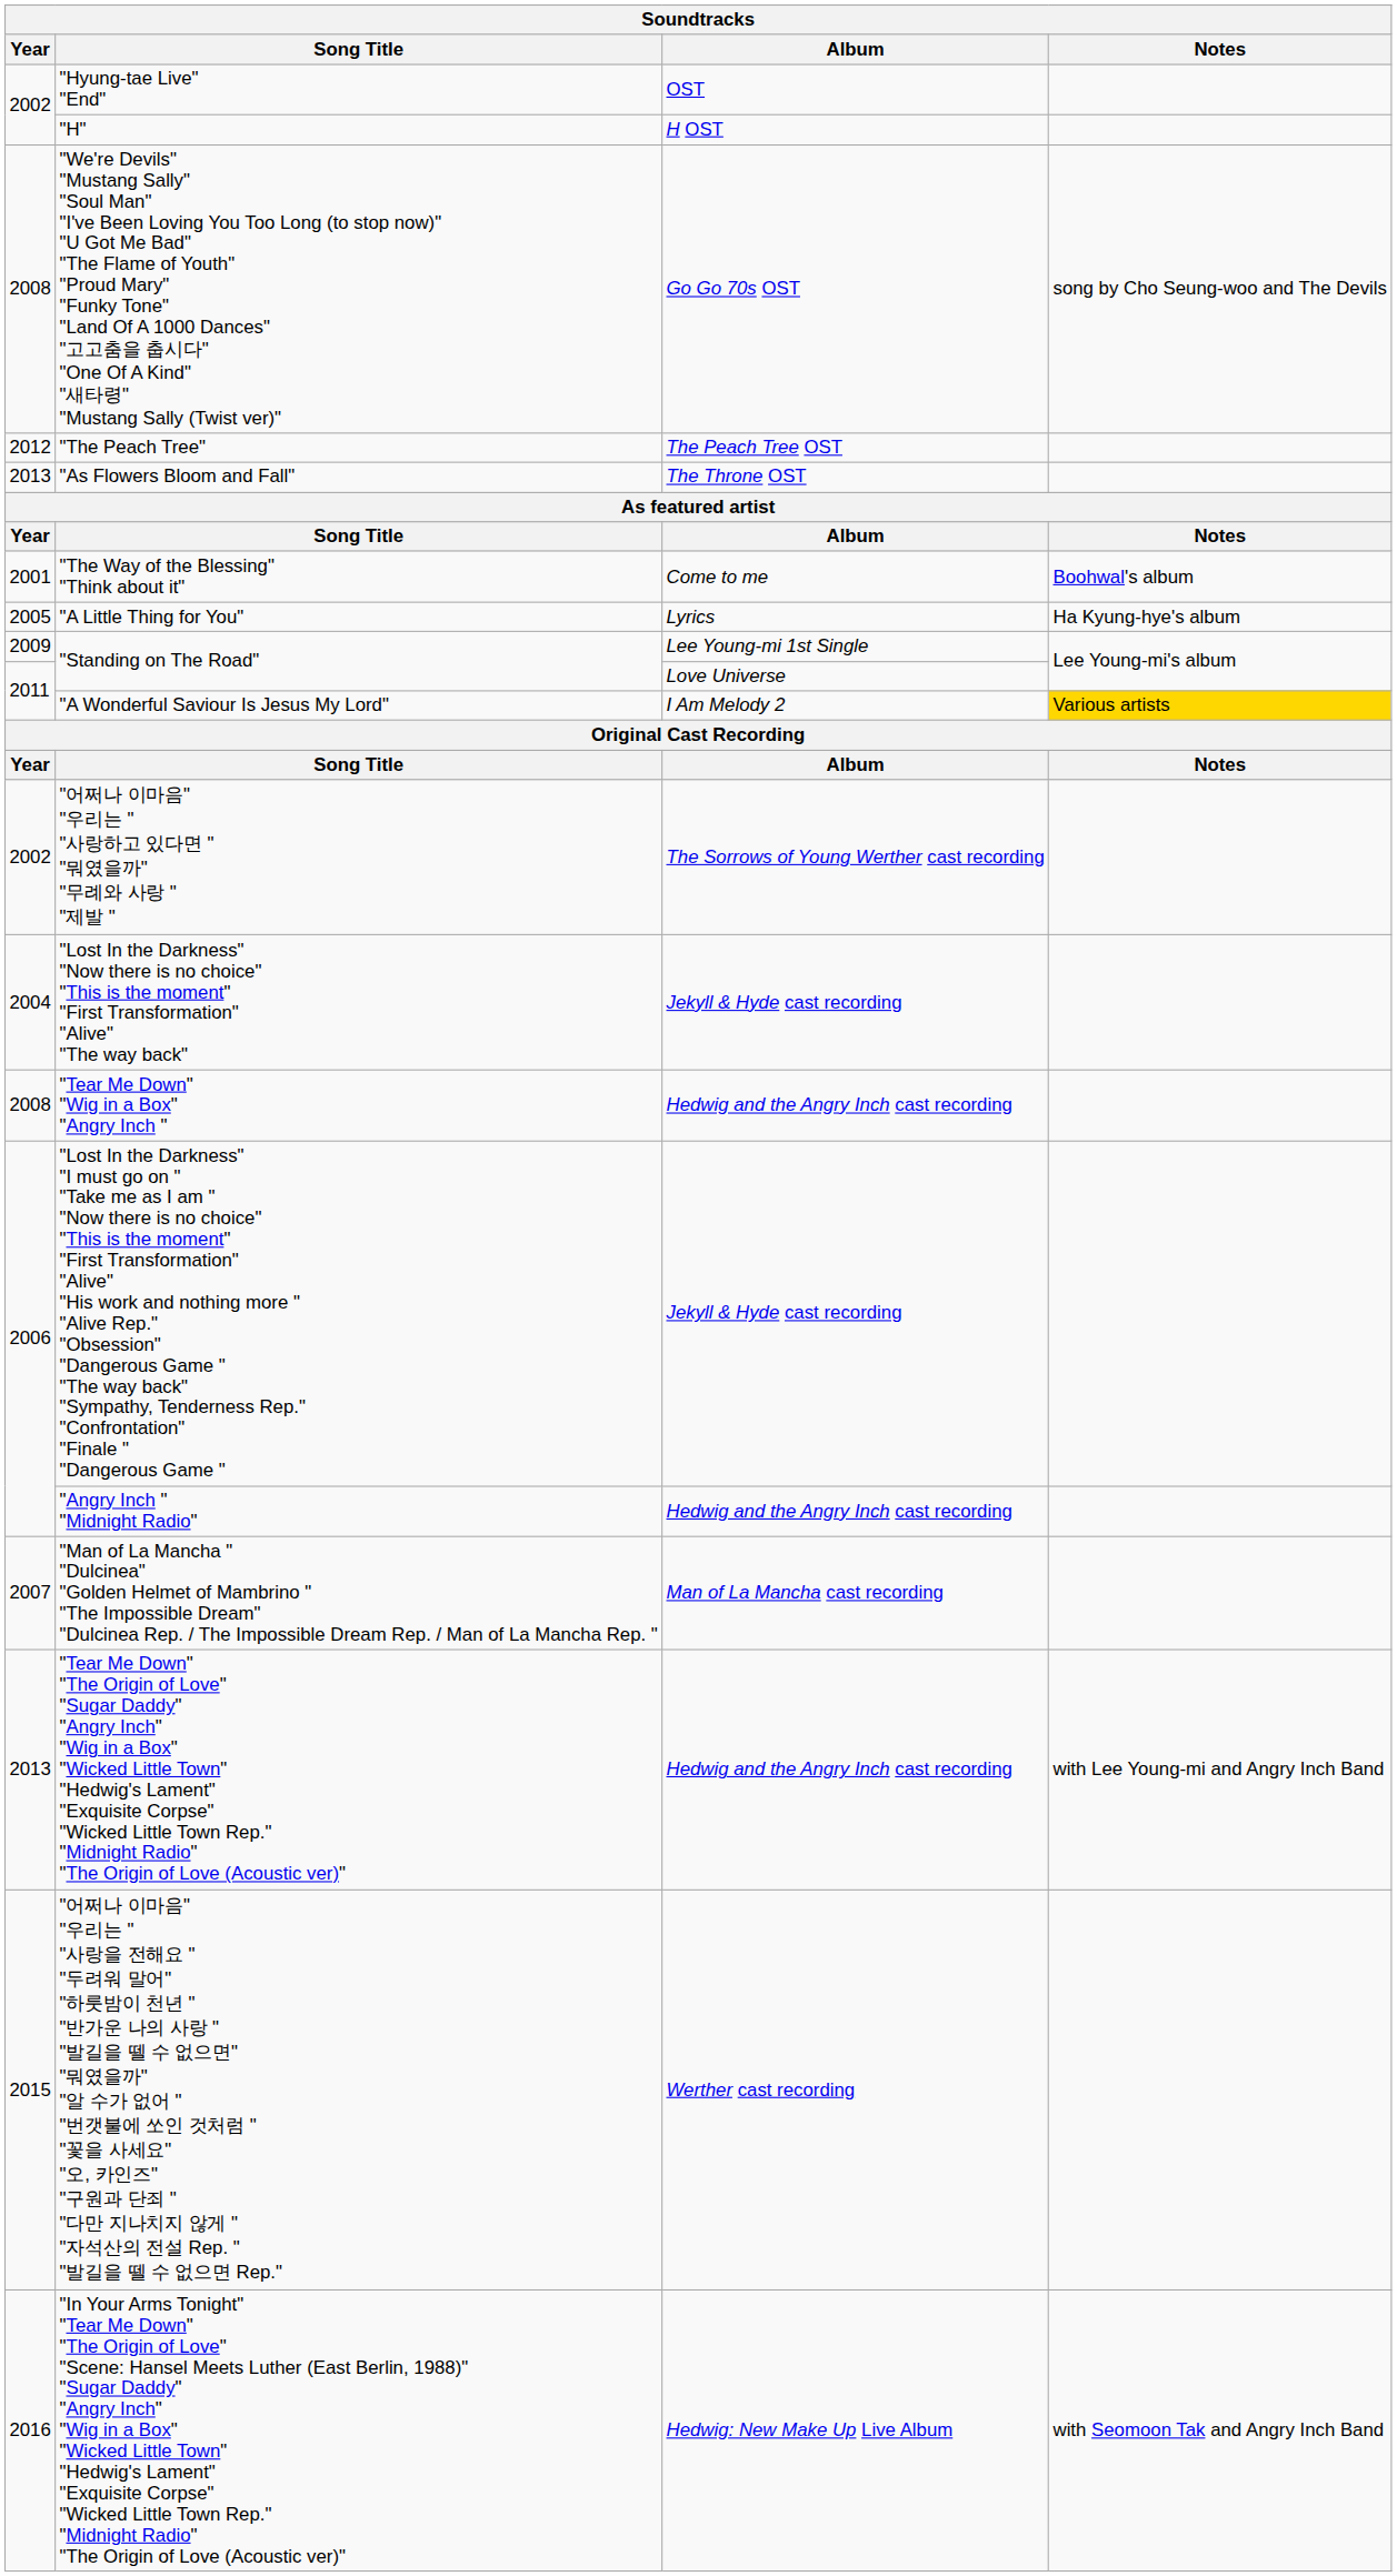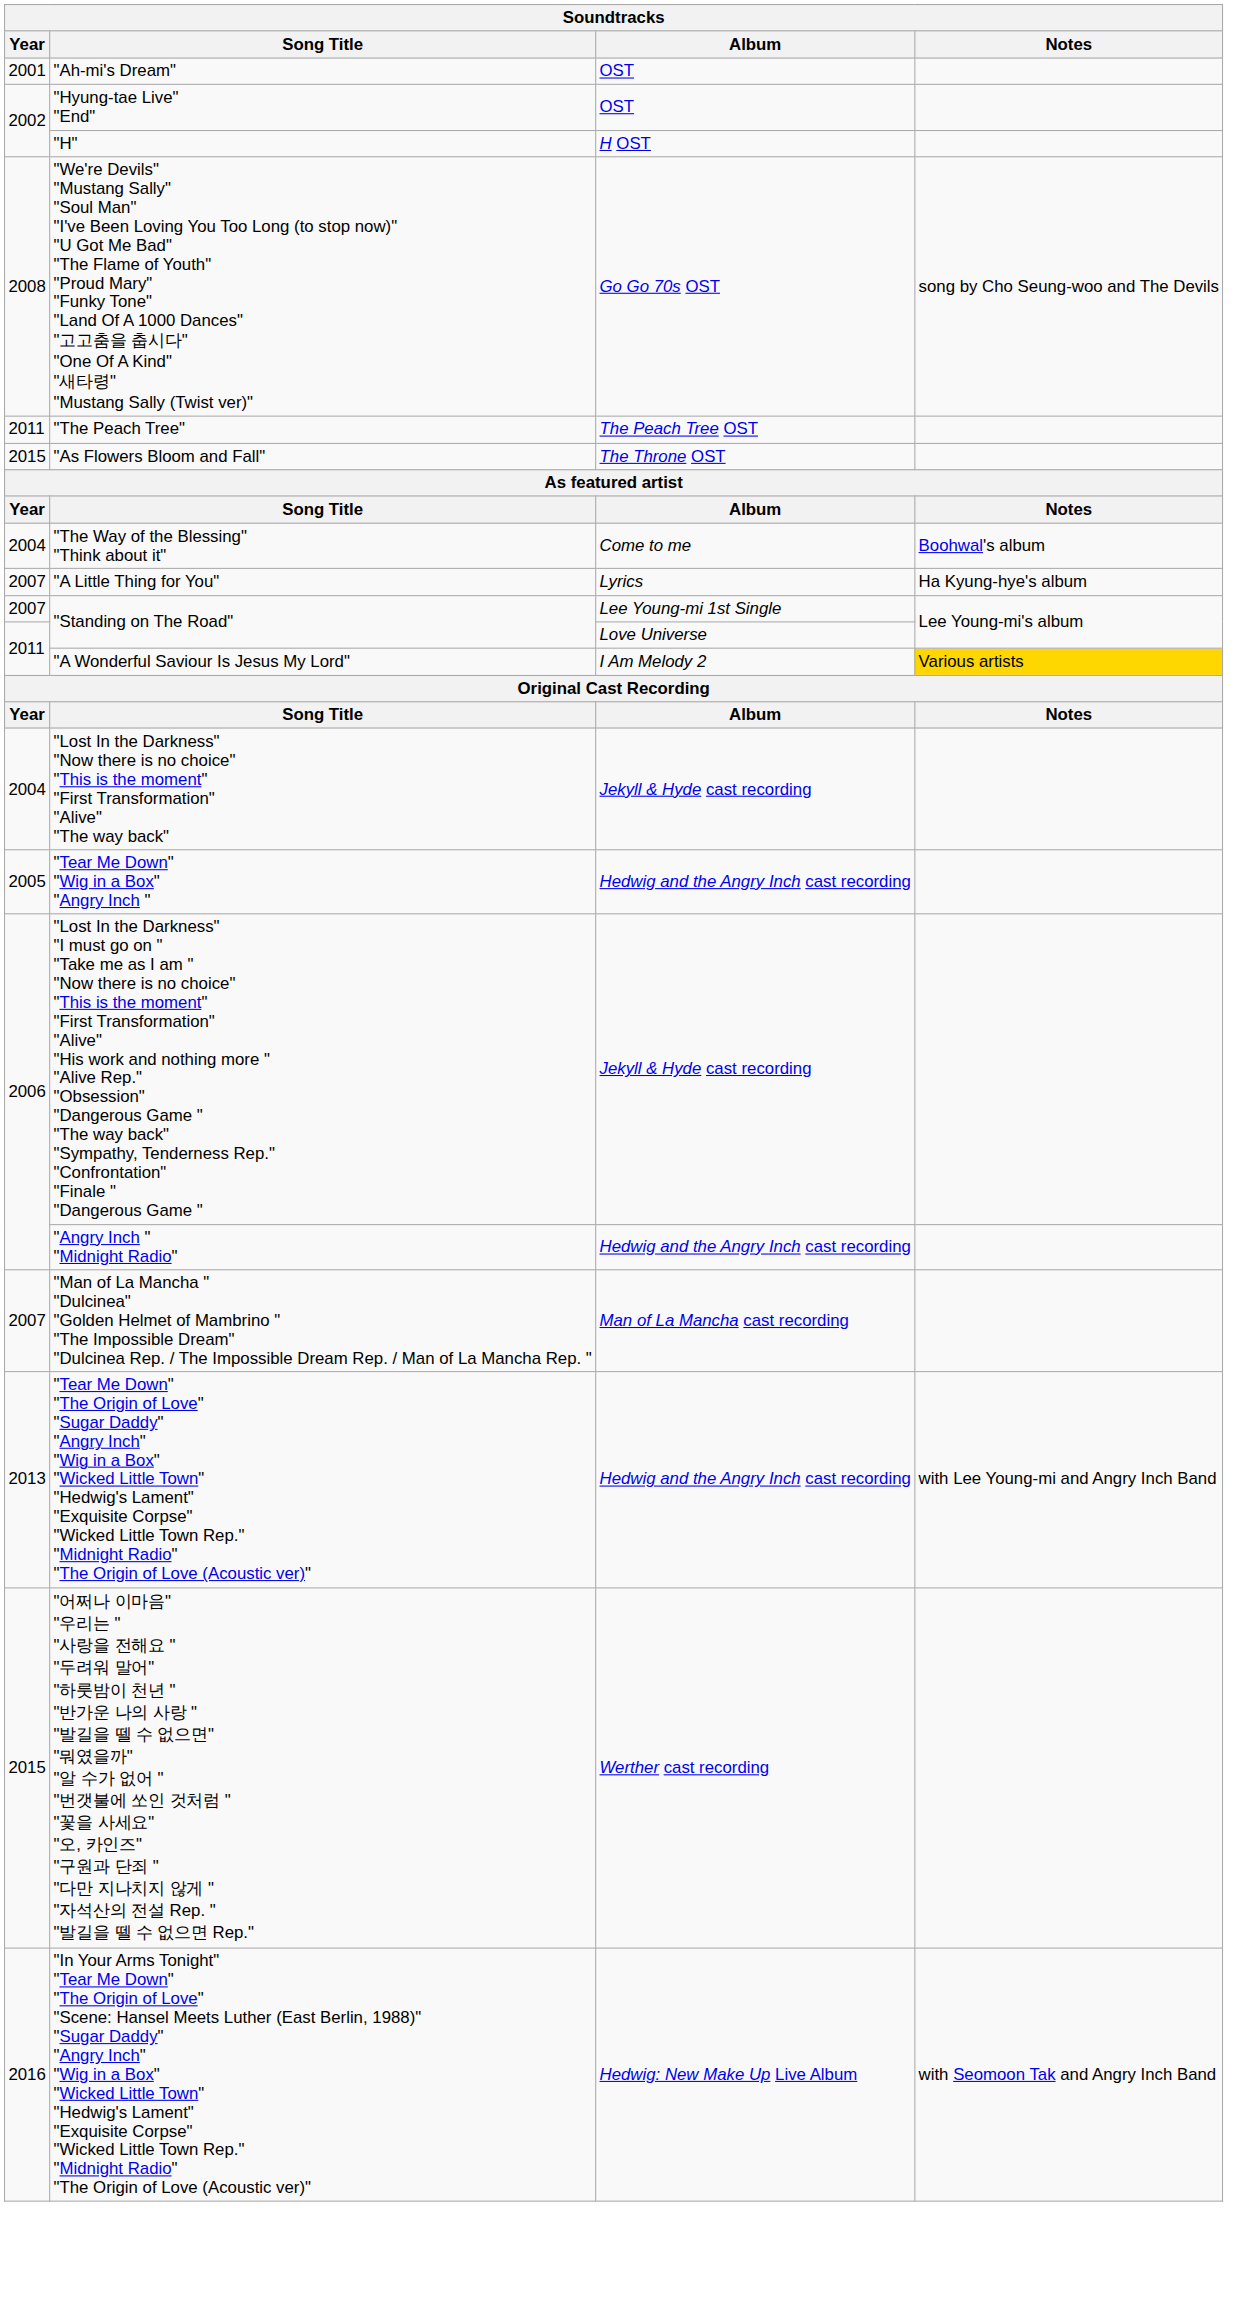+ row: 2001 | "Ah-mi's Dream" | OST
"The Peach Tree" | Year: 2012 -> 2011
"As Flowers Bloom and Fall" | Year: 2013 -> 2015
"The Way of the Blessing" "Think about it" | Year: 2001 -> 2004
"A Little Thing for You" | Year: 2005 -> 2007
"Standing on The Road" / Lee Young-mi 1st Single | Year: 2009 -> 2007
- row: 2002 | "어쩌나 이마음" "우리는 " "사랑하고 있다면 " "뭐였을까" "무례와 사랑 " "제발 " | The Sorrows of Young Werther cast recording
"Tear Me Down" "Wig in a Box" "Angry Inch " | Year: 2008 -> 2005
